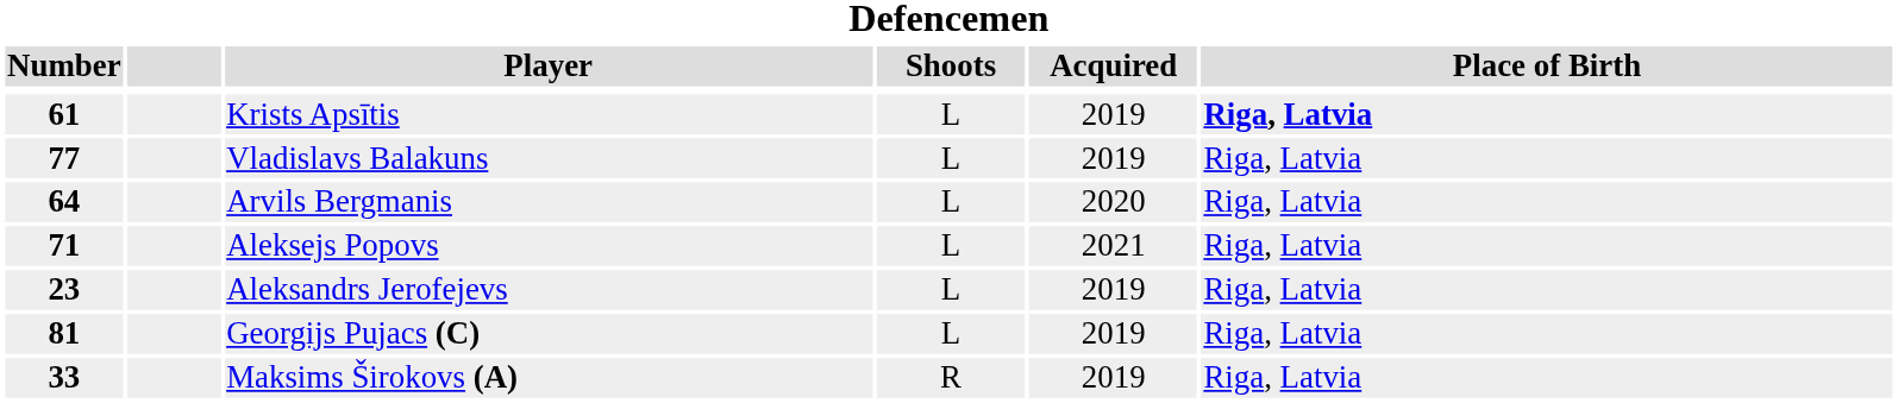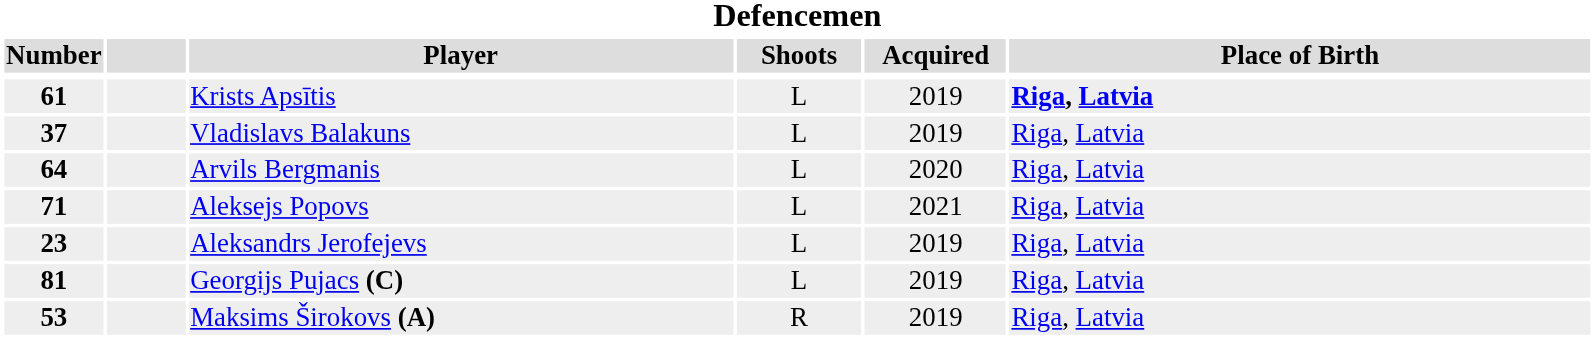Vladislavs Balakuns | Number: 77 -> 37
Maksims Širokovs (A) | Number: 33 -> 53
